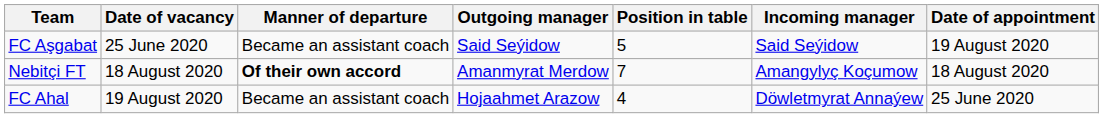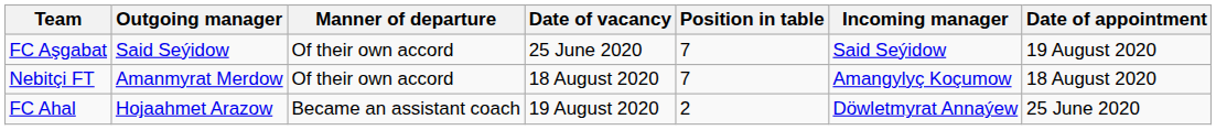columns swapped: Outgoing manager <-> Date of vacancy
FC Aşgabat | Manner of departure: Became an assistant coach -> Of their own accord
FC Aşgabat | Position in table: 5 -> 7
Nebitçi FT | Manner of departure: bold -> normal
FC Ahal | Position in table: 4 -> 2
